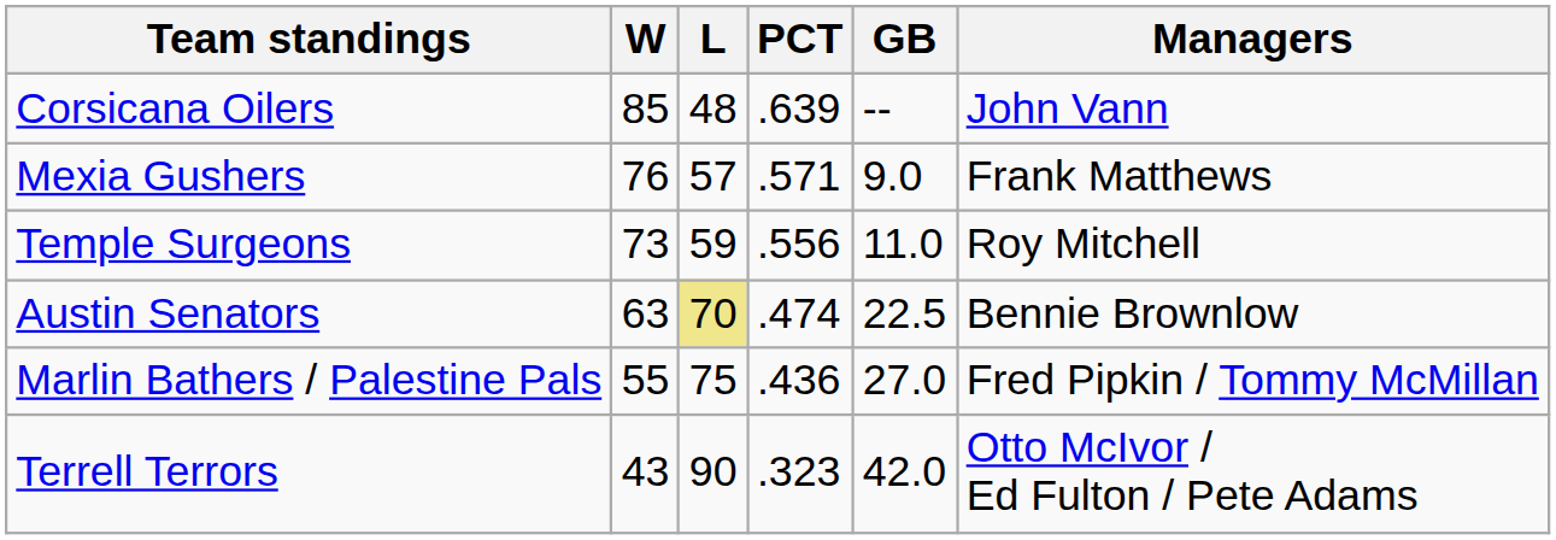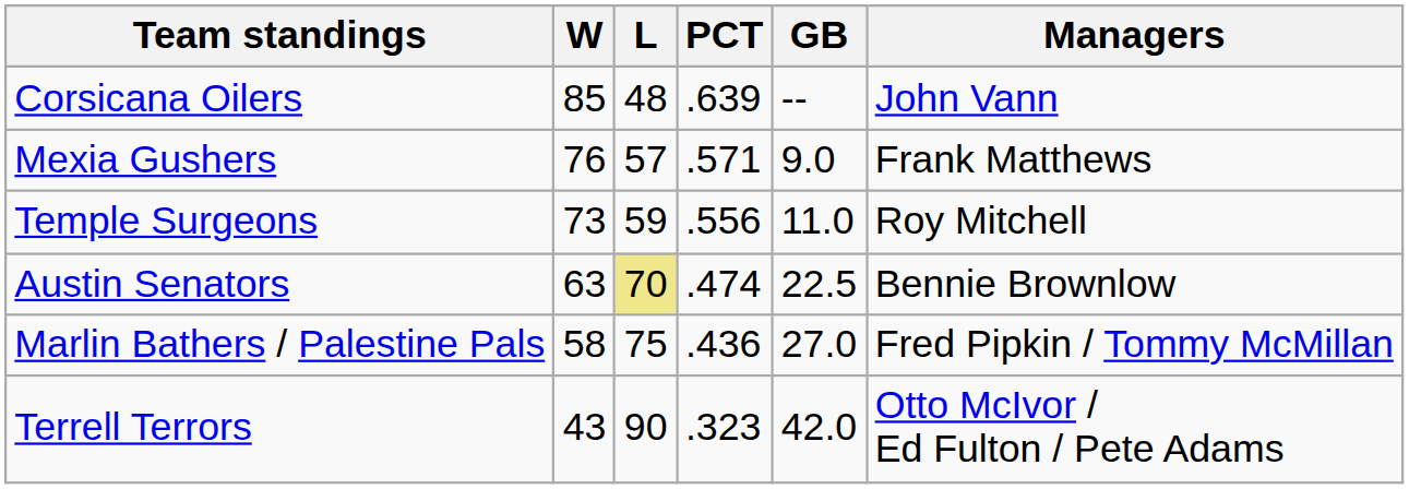Marlin Bathers / Palestine Pals | W: 55 -> 58
